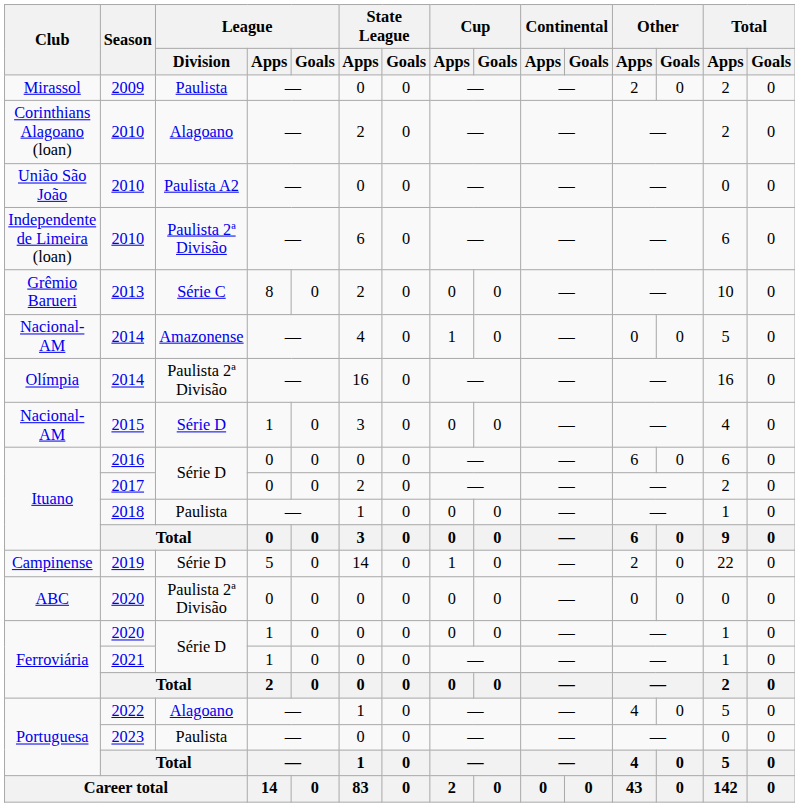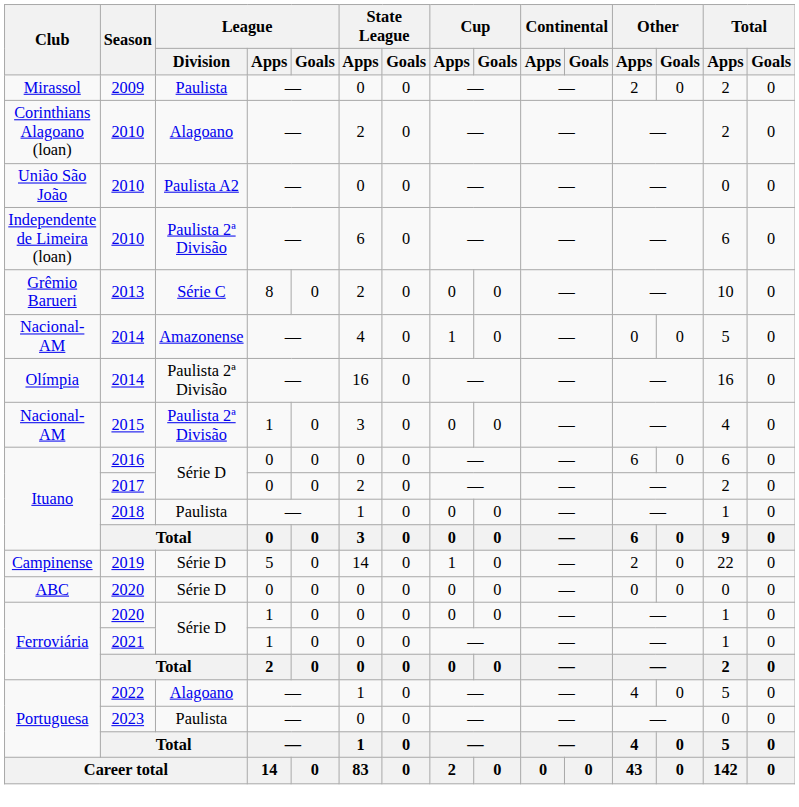2015 | League / Division: Série D -> Paulista 2ª Divisão
ABC / 2020 | League / Division: Paulista 2ª Divisão -> Série D
